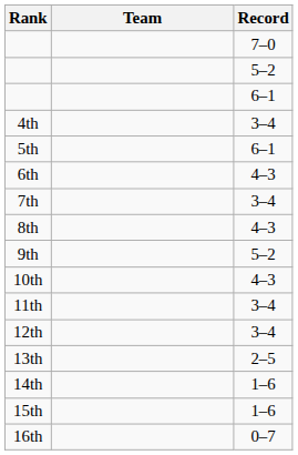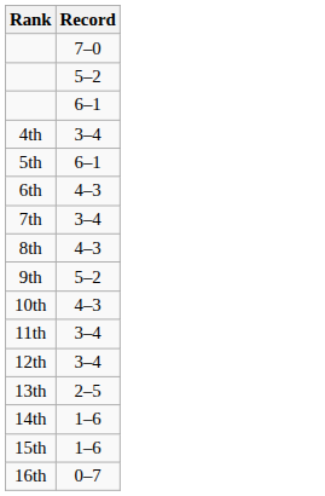- column: Team
